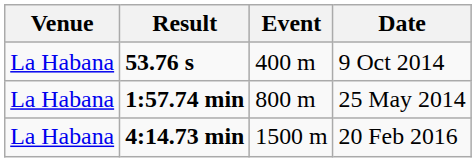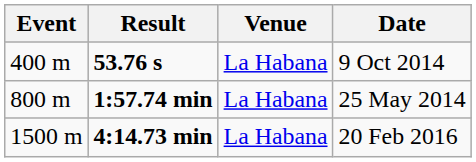columns swapped: Event <-> Venue
